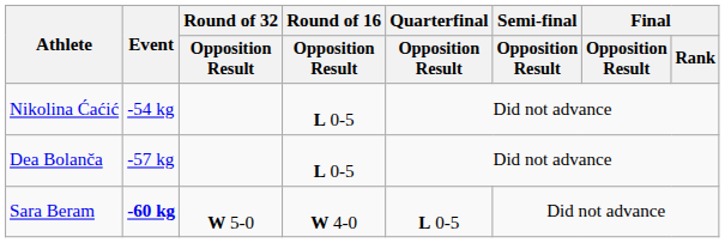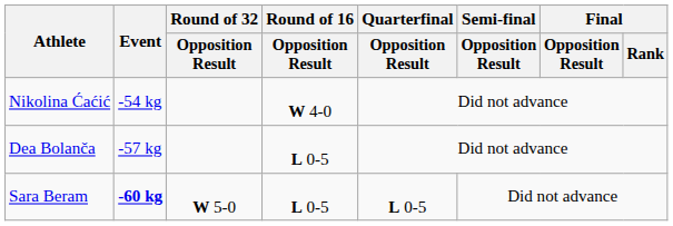Nikolina Ćaćić | Round of 16 / Opposition Result: L 0-5 -> W 4-0
Sara Beram | Round of 16 / Opposition Result: W 4-0 -> L 0-5
